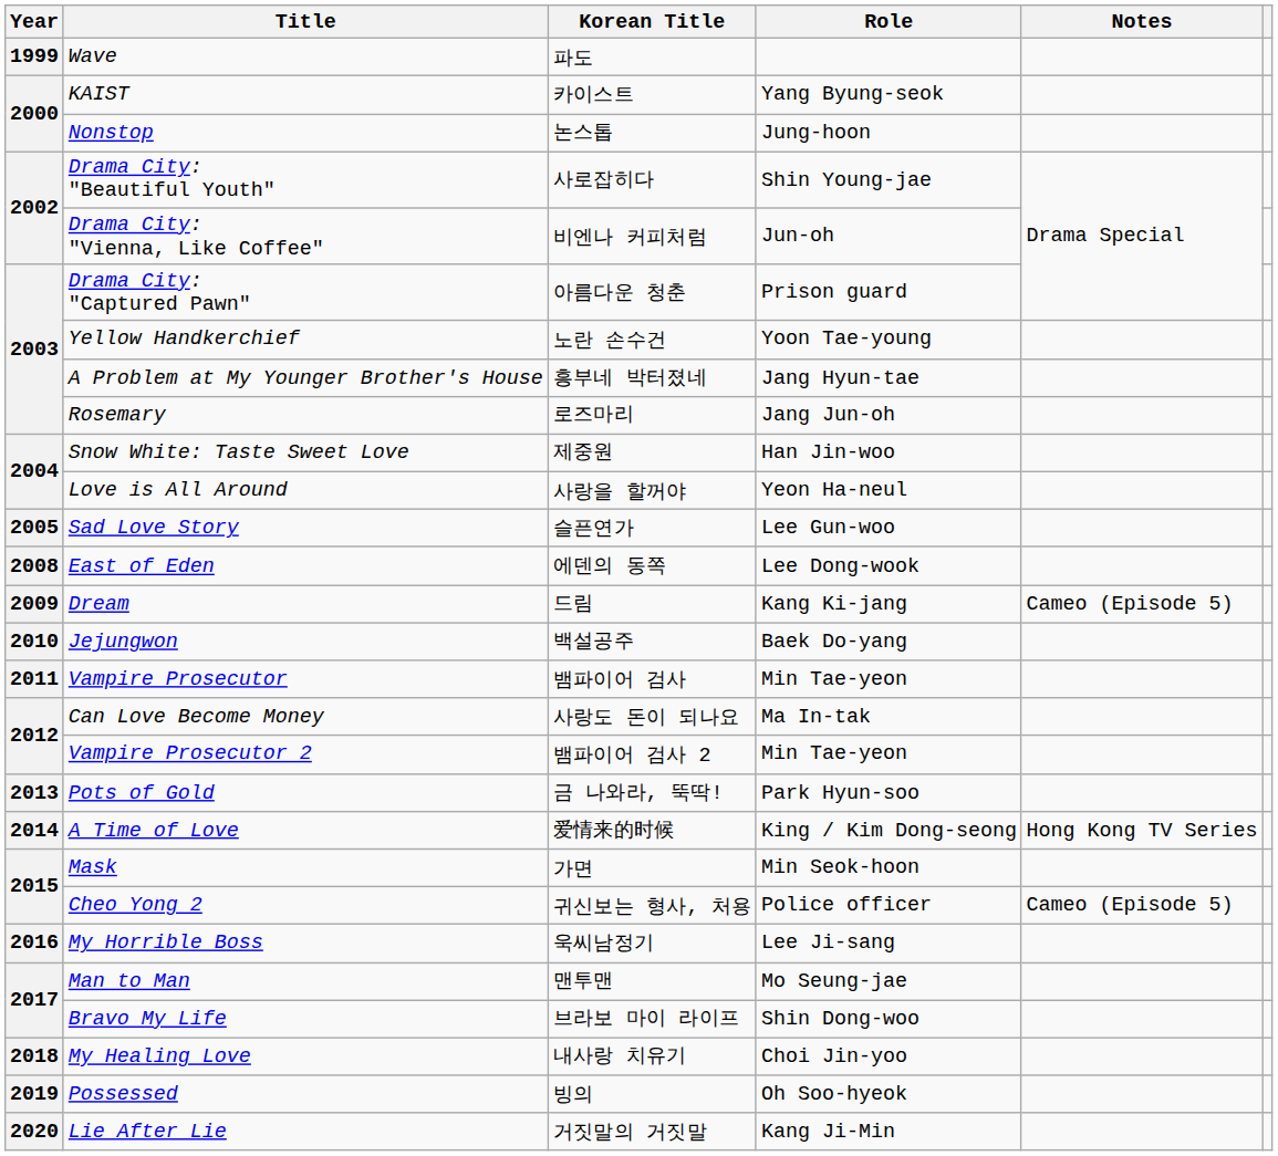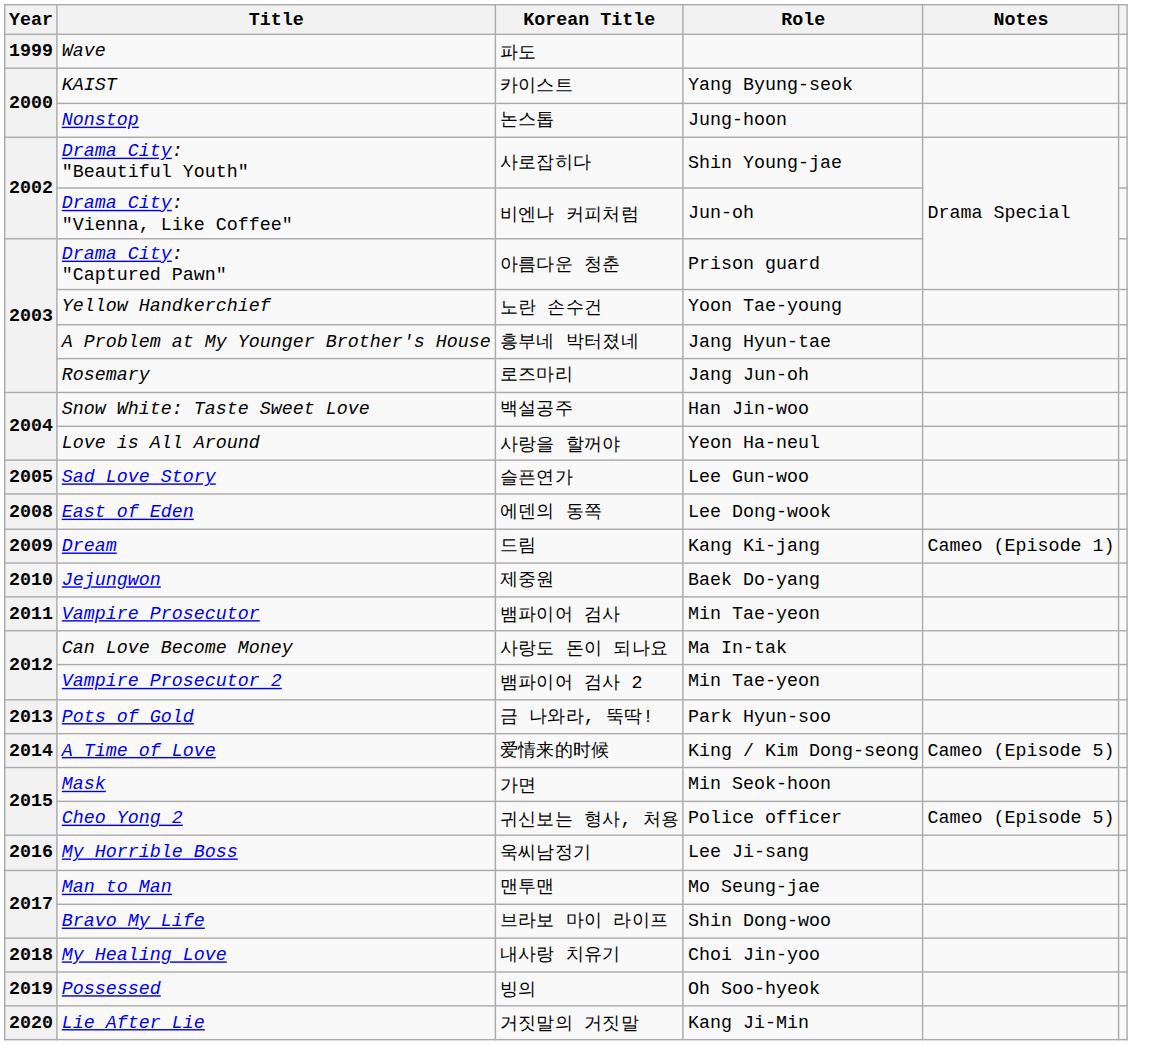Snow White: Taste Sweet Love | Korean Title: 제중원 -> 백설공주
Dream | Notes: Cameo (Episode 5) -> Cameo (Episode 1)
Jejungwon | Korean Title: 백설공주 -> 제중원
A Time of Love | Notes: Hong Kong TV Series -> Cameo (Episode 5)
